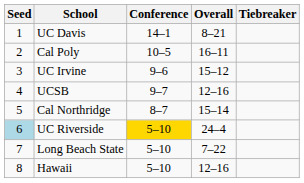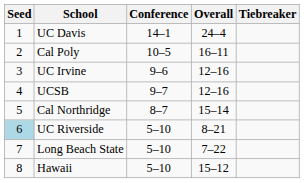UC Davis | Overall: 8–21 -> 24–4
UC Irvine | Overall: 15–12 -> 12–16
UC Riverside | Conference: gold background -> no background
UC Riverside | Overall: 24–4 -> 8–21
Hawaii | Overall: 12–16 -> 15–12
